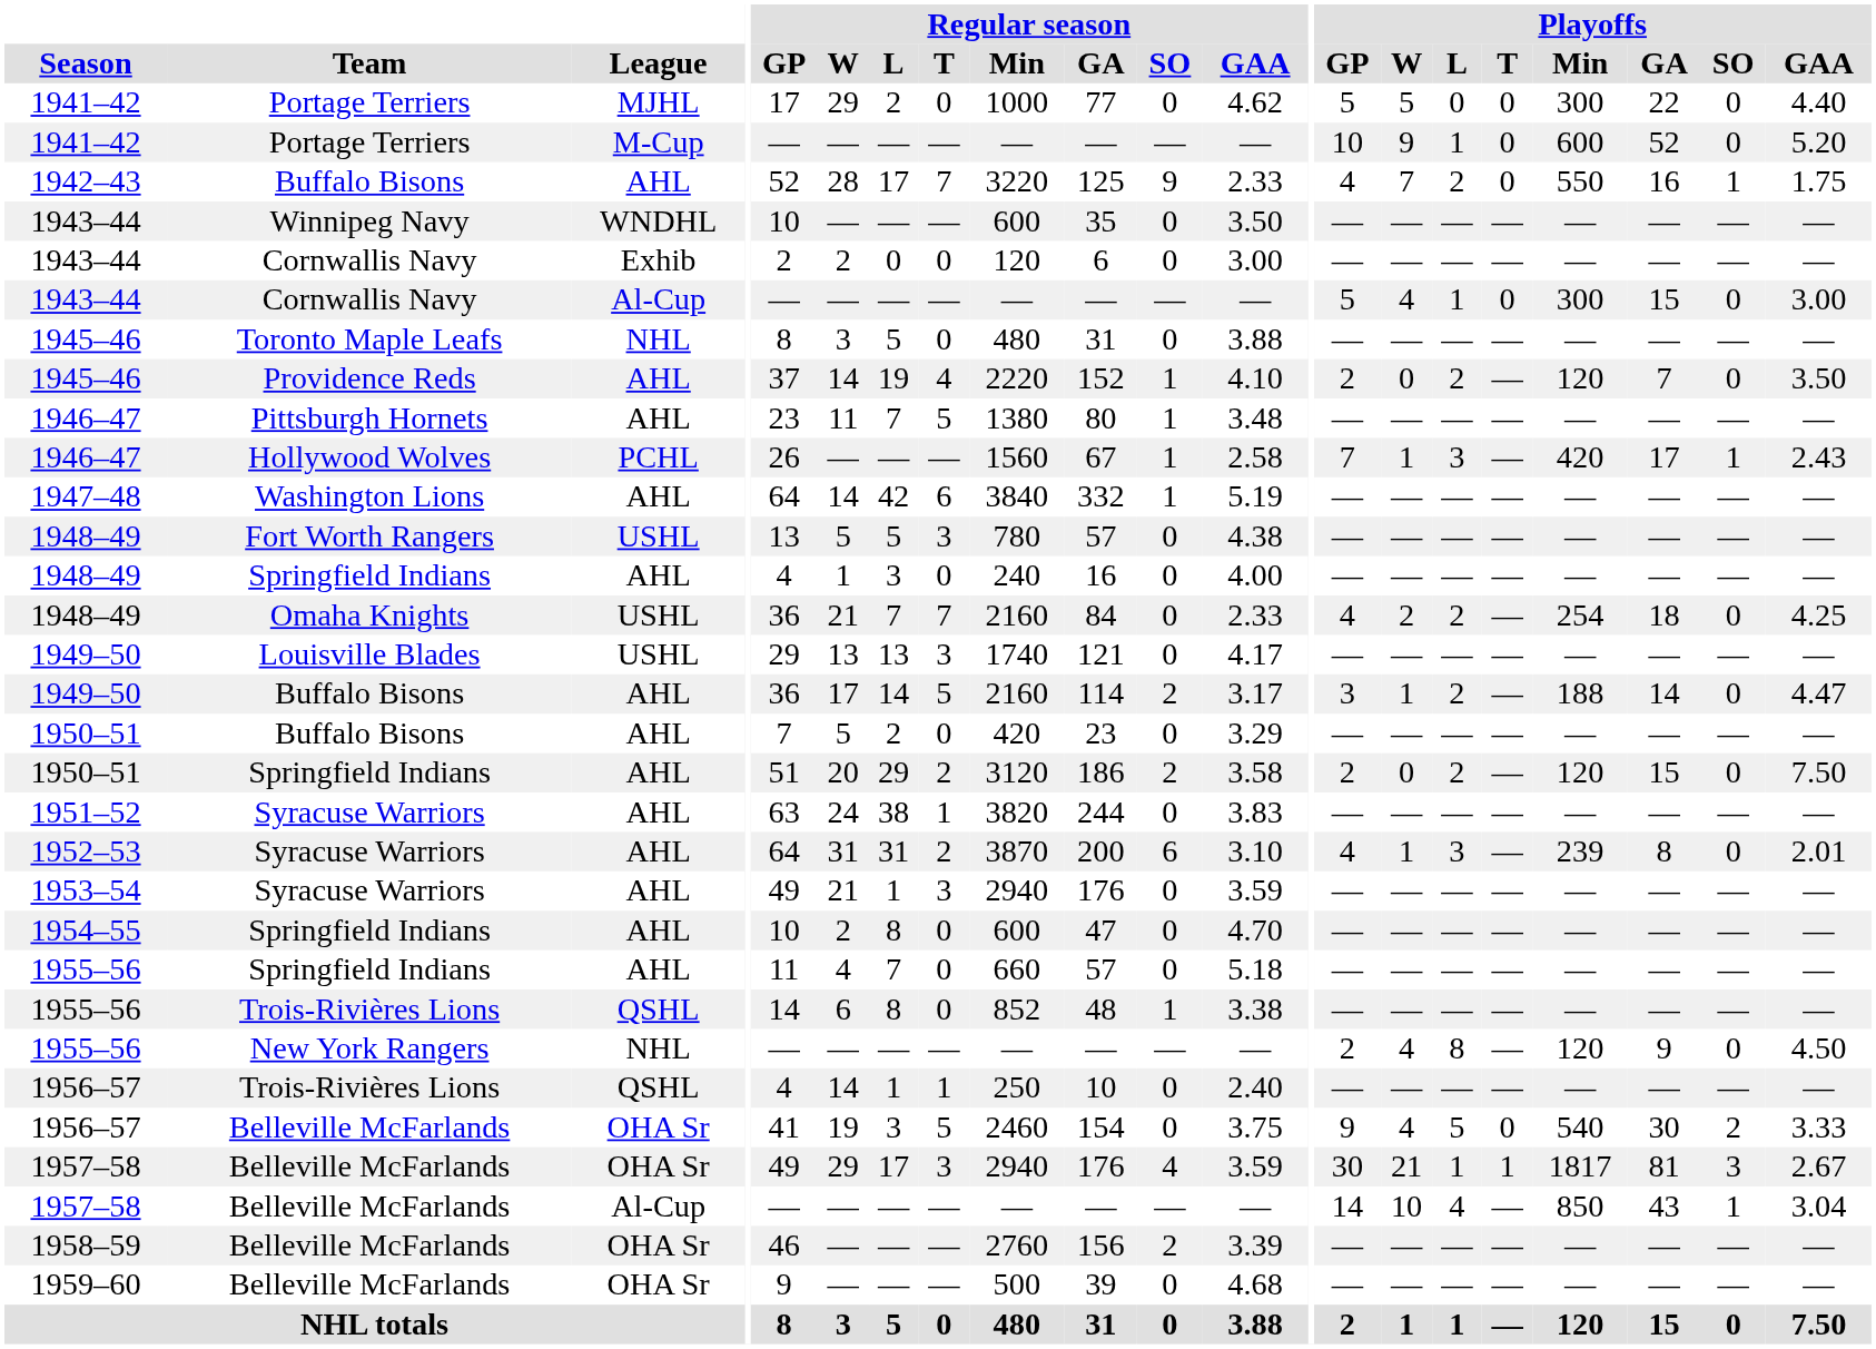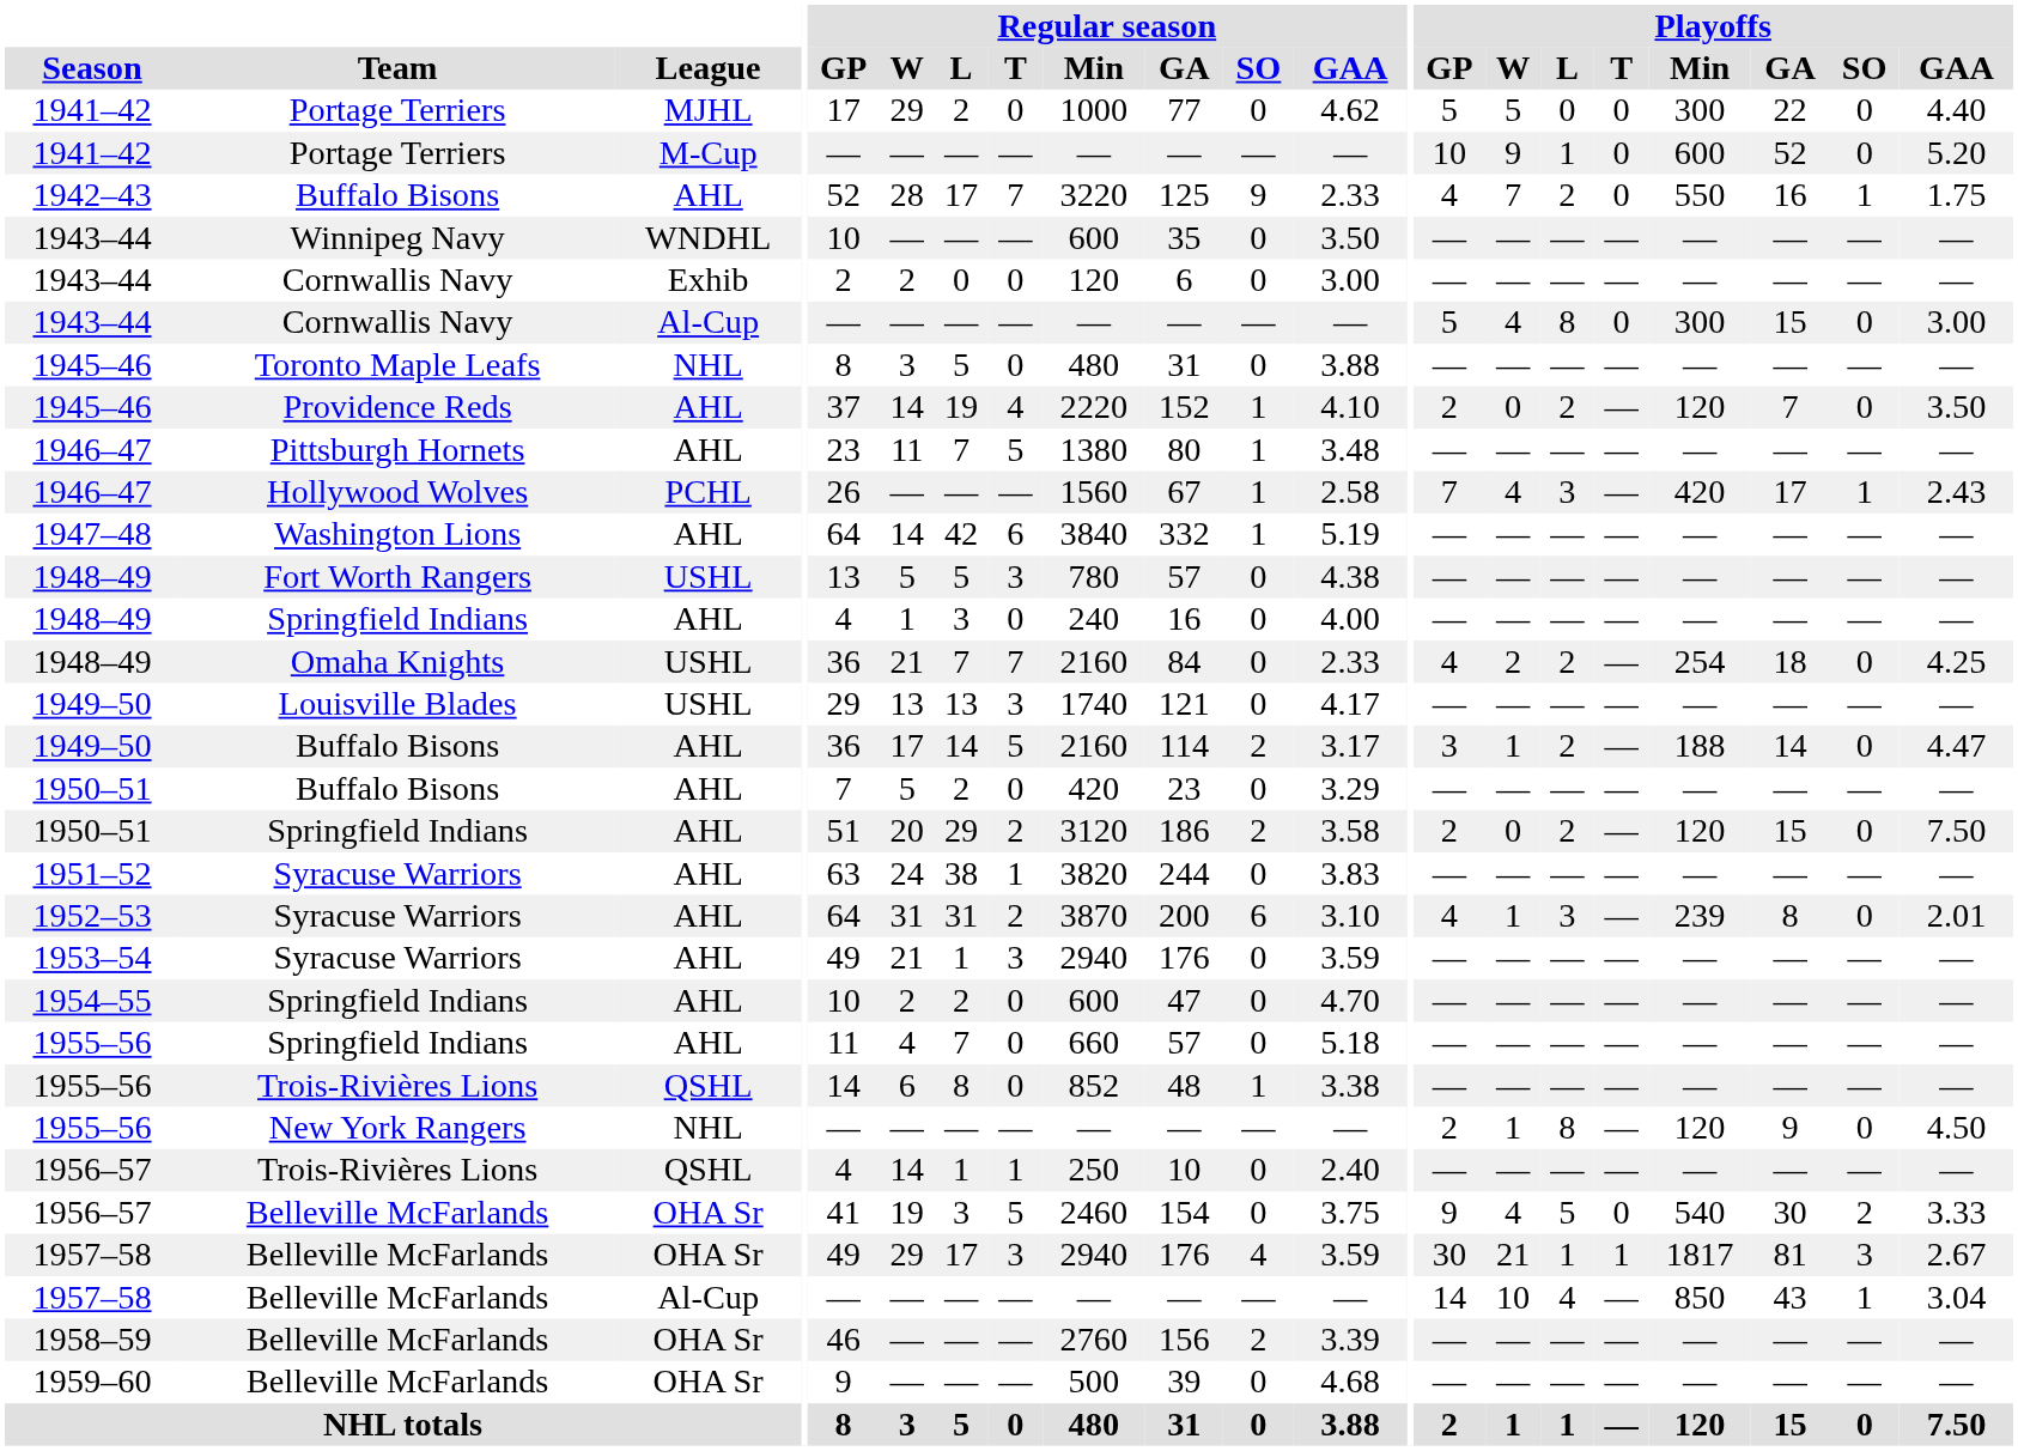1943–44 / Al-Cup | Playoffs / L: 1 -> 8
1946–47 / PCHL | Playoffs / W: 1 -> 4
1954–55 | Regular season / L: 8 -> 2
1955–56 / NHL | Playoffs / W: 4 -> 1
